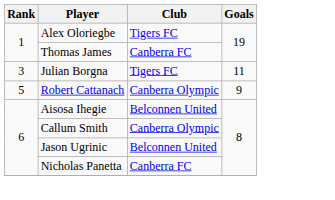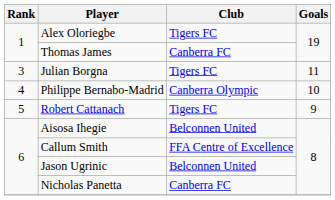+ row: 4 | Philippe Bernabo-Madrid | Canberra Olympic | 10
Robert Cattanach | Club: Canberra Olympic -> Tigers FC
Callum Smith | Club: Canberra Olympic -> FFA Centre of Excellence
